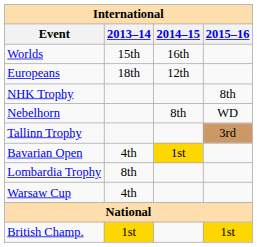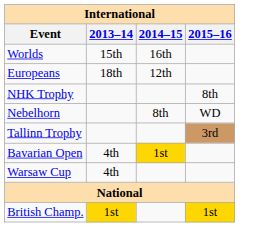- row: Lombardia Trophy | 8th
